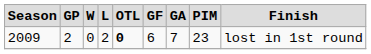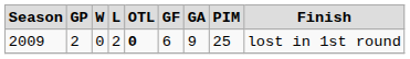2009 | column 7: 7 -> 9
2009 | column 8: 23 -> 25
